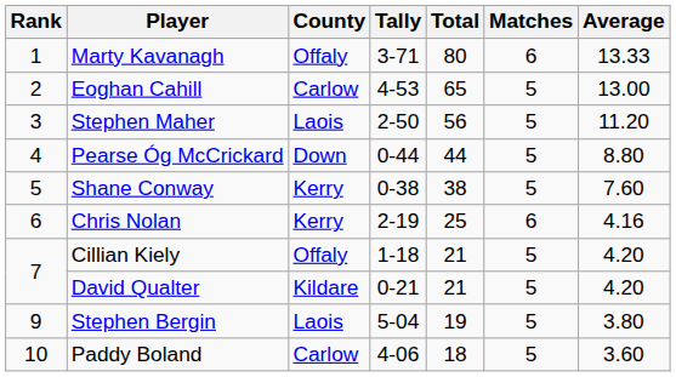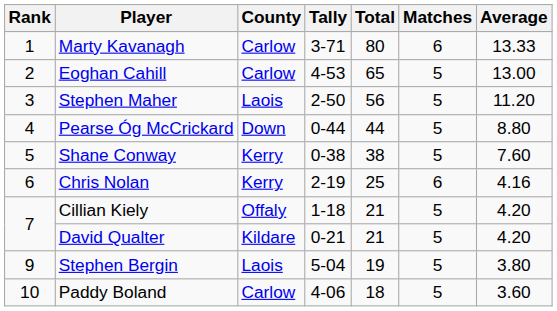Marty Kavanagh | County: Offaly -> Carlow
